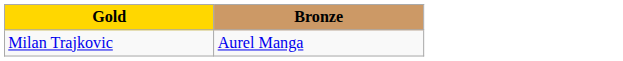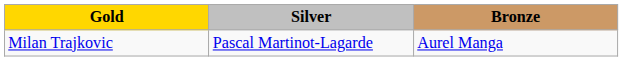+ column: Silver | Pascal Martinot-Lagarde
